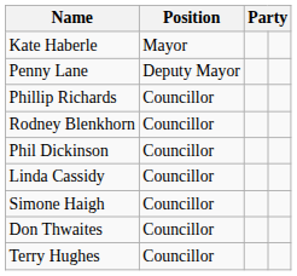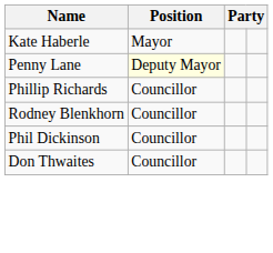Penny Lane | Position: no background -> lightyellow background
- row: Linda Cassidy | Councillor
- row: Simone Haigh | Councillor
- row: Terry Hughes | Councillor
